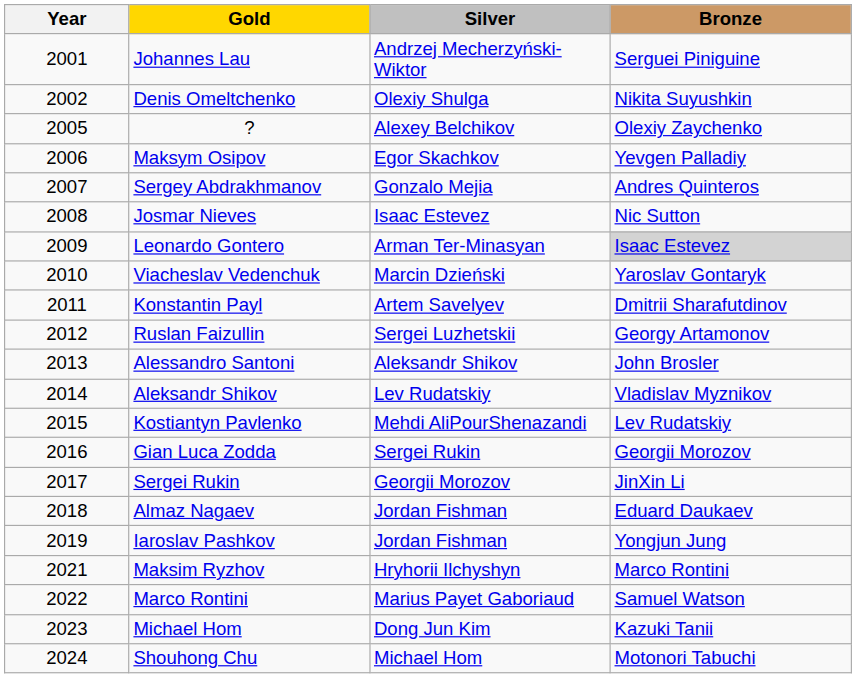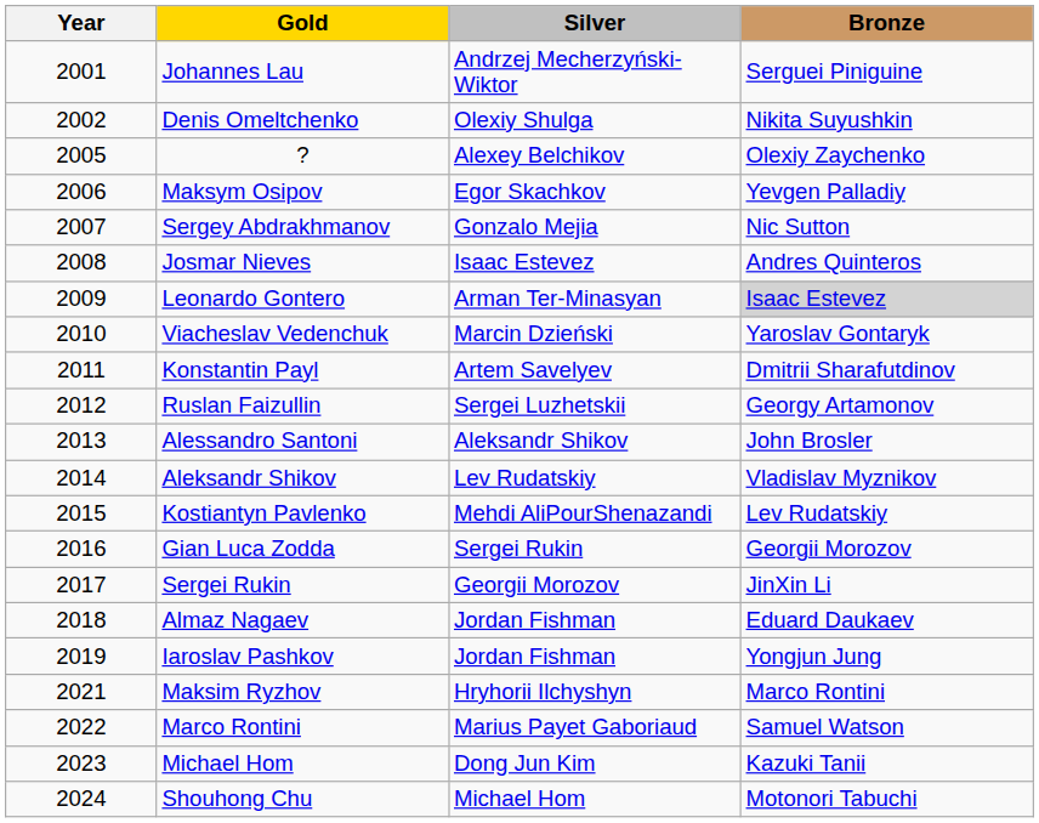Sergey Abdrakhmanov | Bronze: Andres Quinteros -> Nic Sutton
Josmar Nieves | Bronze: Nic Sutton -> Andres Quinteros
